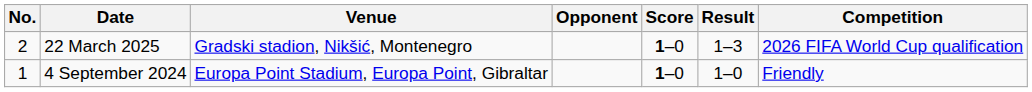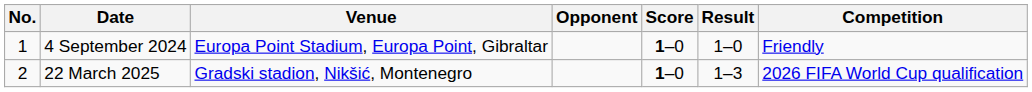rows swapped: 4 September 2024 <-> 22 March 2025
